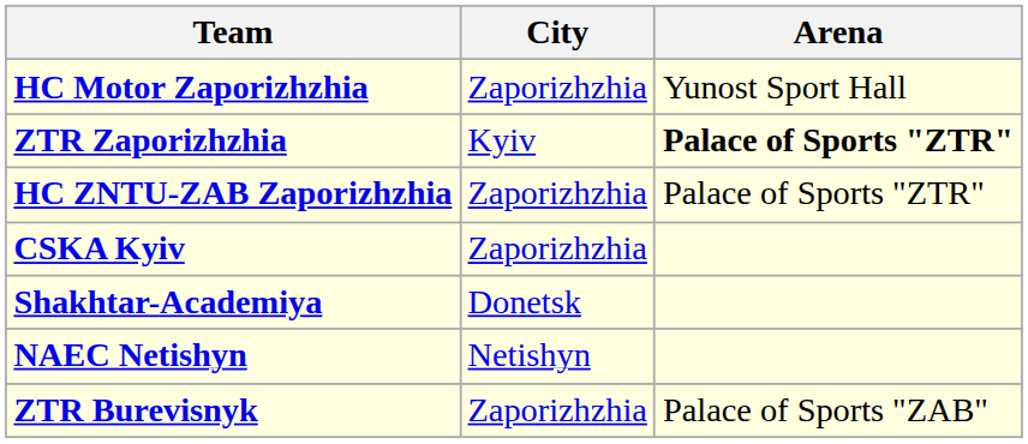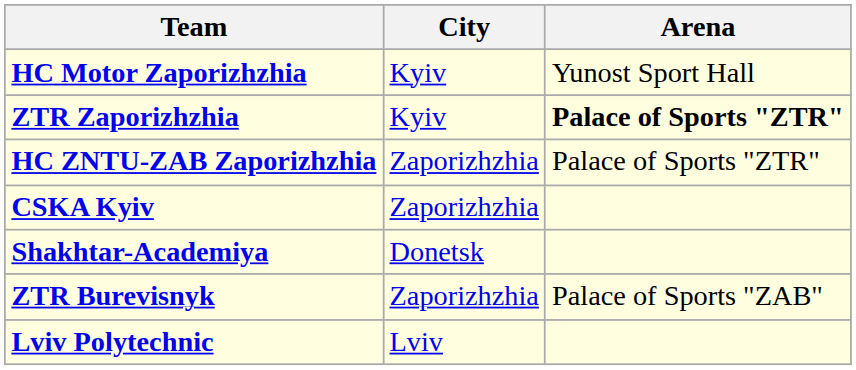HC Motor Zaporizhzhia | City: Zaporizhzhia -> Kyiv
- row: NAEC Netishyn | Netishyn
+ row: Lviv Polytechnic | Lviv
